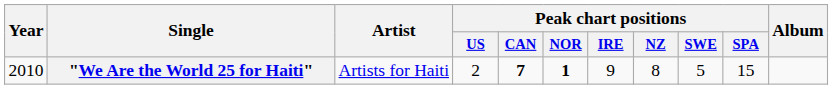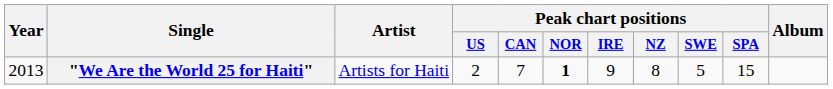"We Are the World 25 for Haiti" | Year: 2010 -> 2013
"We Are the World 25 for Haiti" | Peak chart positions / CAN: bold -> normal
